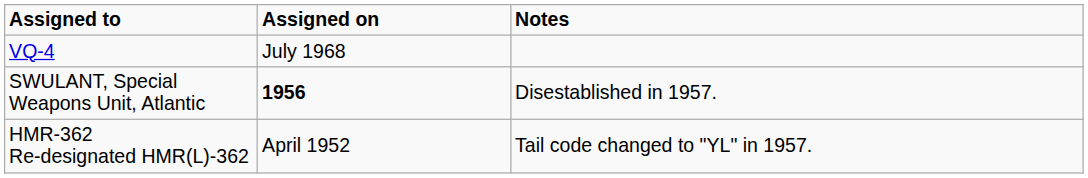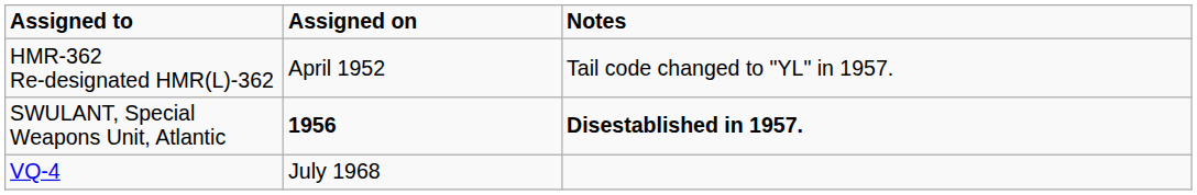rows swapped: HMR-362 Re-designated HMR(L)-362 <-> VQ-4
SWULANT, Special Weapons Unit, Atlantic | Notes: normal -> bold
